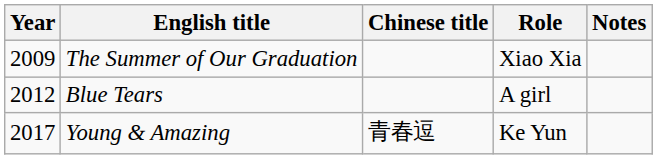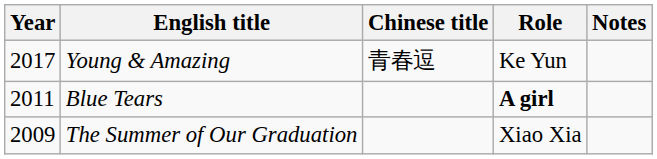rows swapped: The Summer of Our Graduation <-> Young & Amazing
Blue Tears | Year: 2012 -> 2011
Blue Tears | Role: normal -> bold
